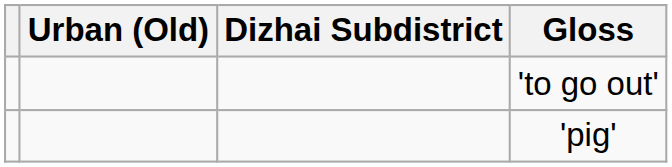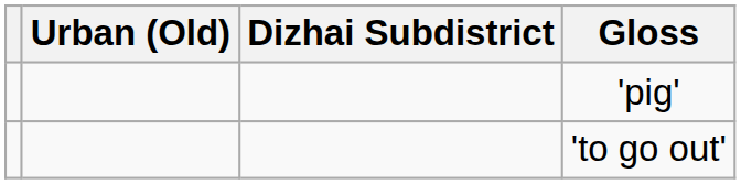rows swapped: 'pig' <-> 'to go out'
